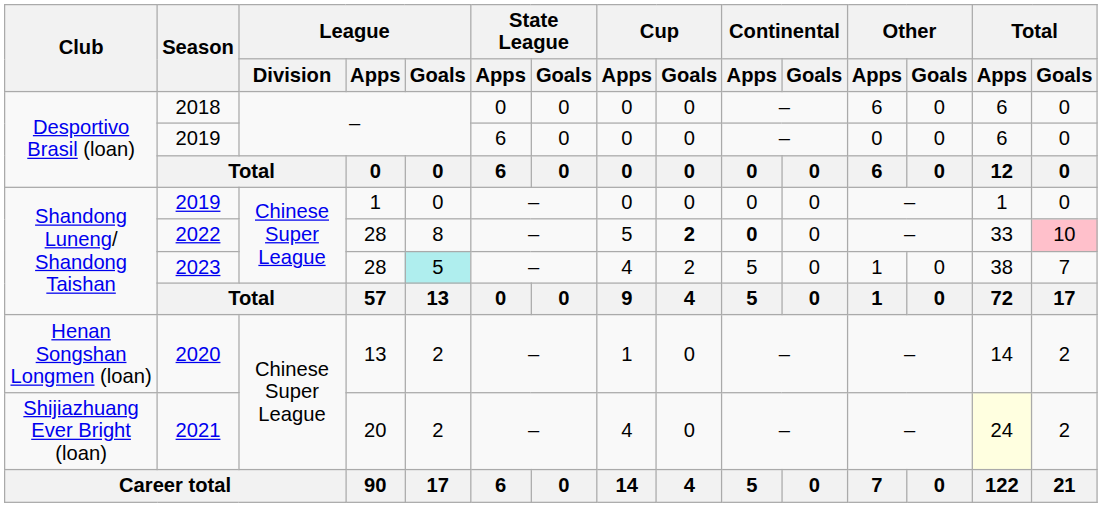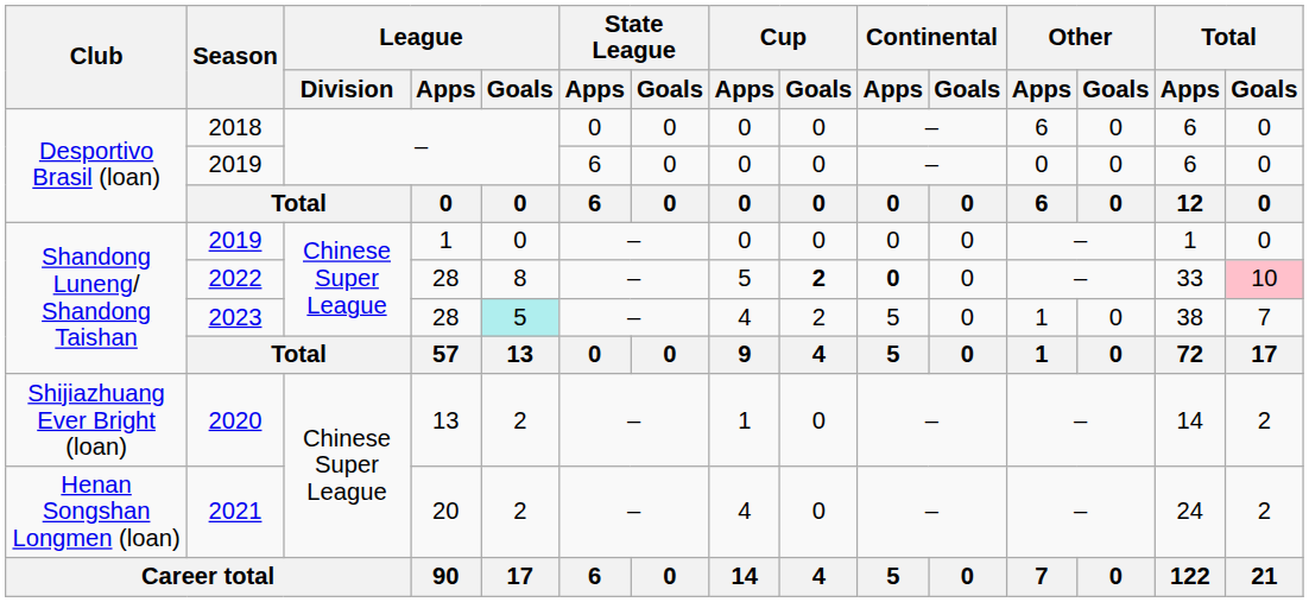2020 | Club: Henan Songshan Longmen (loan) -> Shijiazhuang Ever Bright (loan)
2021 | Club: Shijiazhuang Ever Bright (loan) -> Henan Songshan Longmen (loan)
2021 | Total / Apps: lightyellow background -> no background
